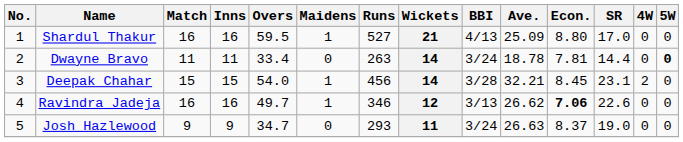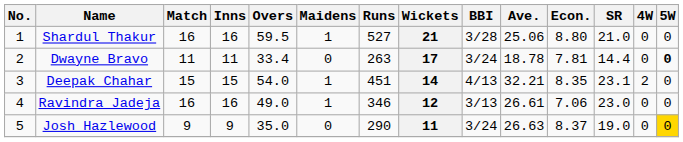Shardul Thakur | BBI: 4/13 -> 3/28
Shardul Thakur | Ave.: 25.09 -> 25.06
Shardul Thakur | SR: 17.0 -> 21.0
Dwayne Bravo | Wickets: 14 -> 17
Deepak Chahar | Runs: 456 -> 451
Deepak Chahar | BBI: 3/28 -> 4/13
Deepak Chahar | Econ.: 8.45 -> 8.35
Ravindra Jadeja | Overs: 49.7 -> 49.0
Ravindra Jadeja | Ave.: 26.62 -> 26.61
Ravindra Jadeja | Econ.: bold -> normal
Ravindra Jadeja | SR: 22.6 -> 23.0
Josh Hazlewood | Overs: 34.7 -> 35.0
Josh Hazlewood | Runs: 293 -> 290
Josh Hazlewood | 5W: no background -> gold background
